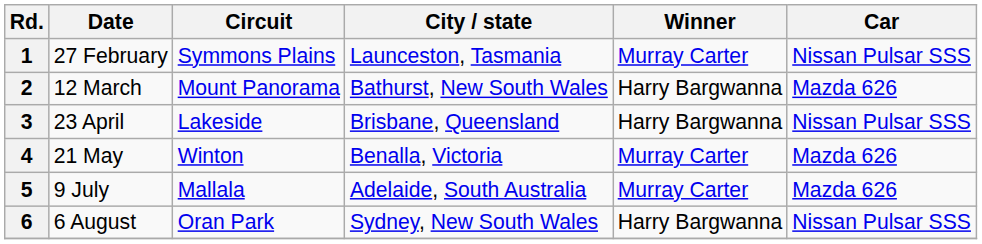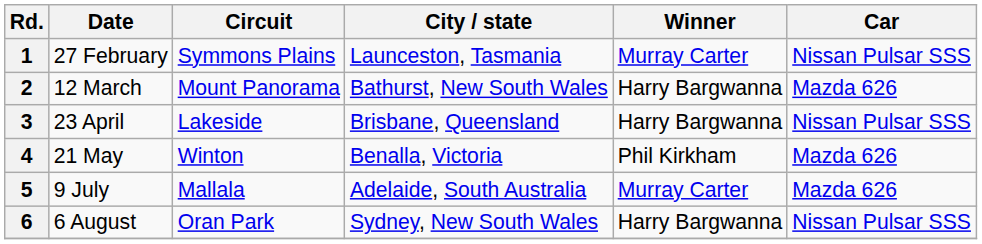4 | Winner: Murray Carter -> Phil Kirkham
